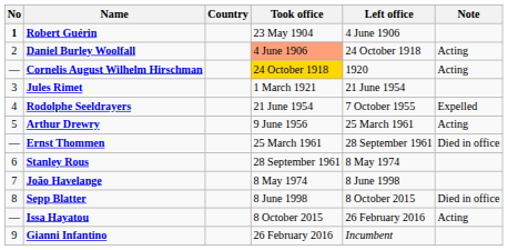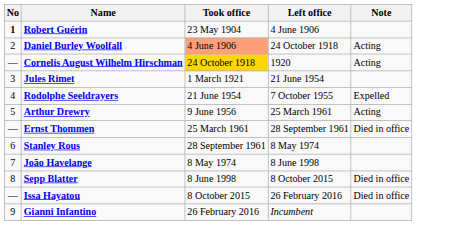- column: Country
Issa Hayatou | Note: Acting -> Died in office
